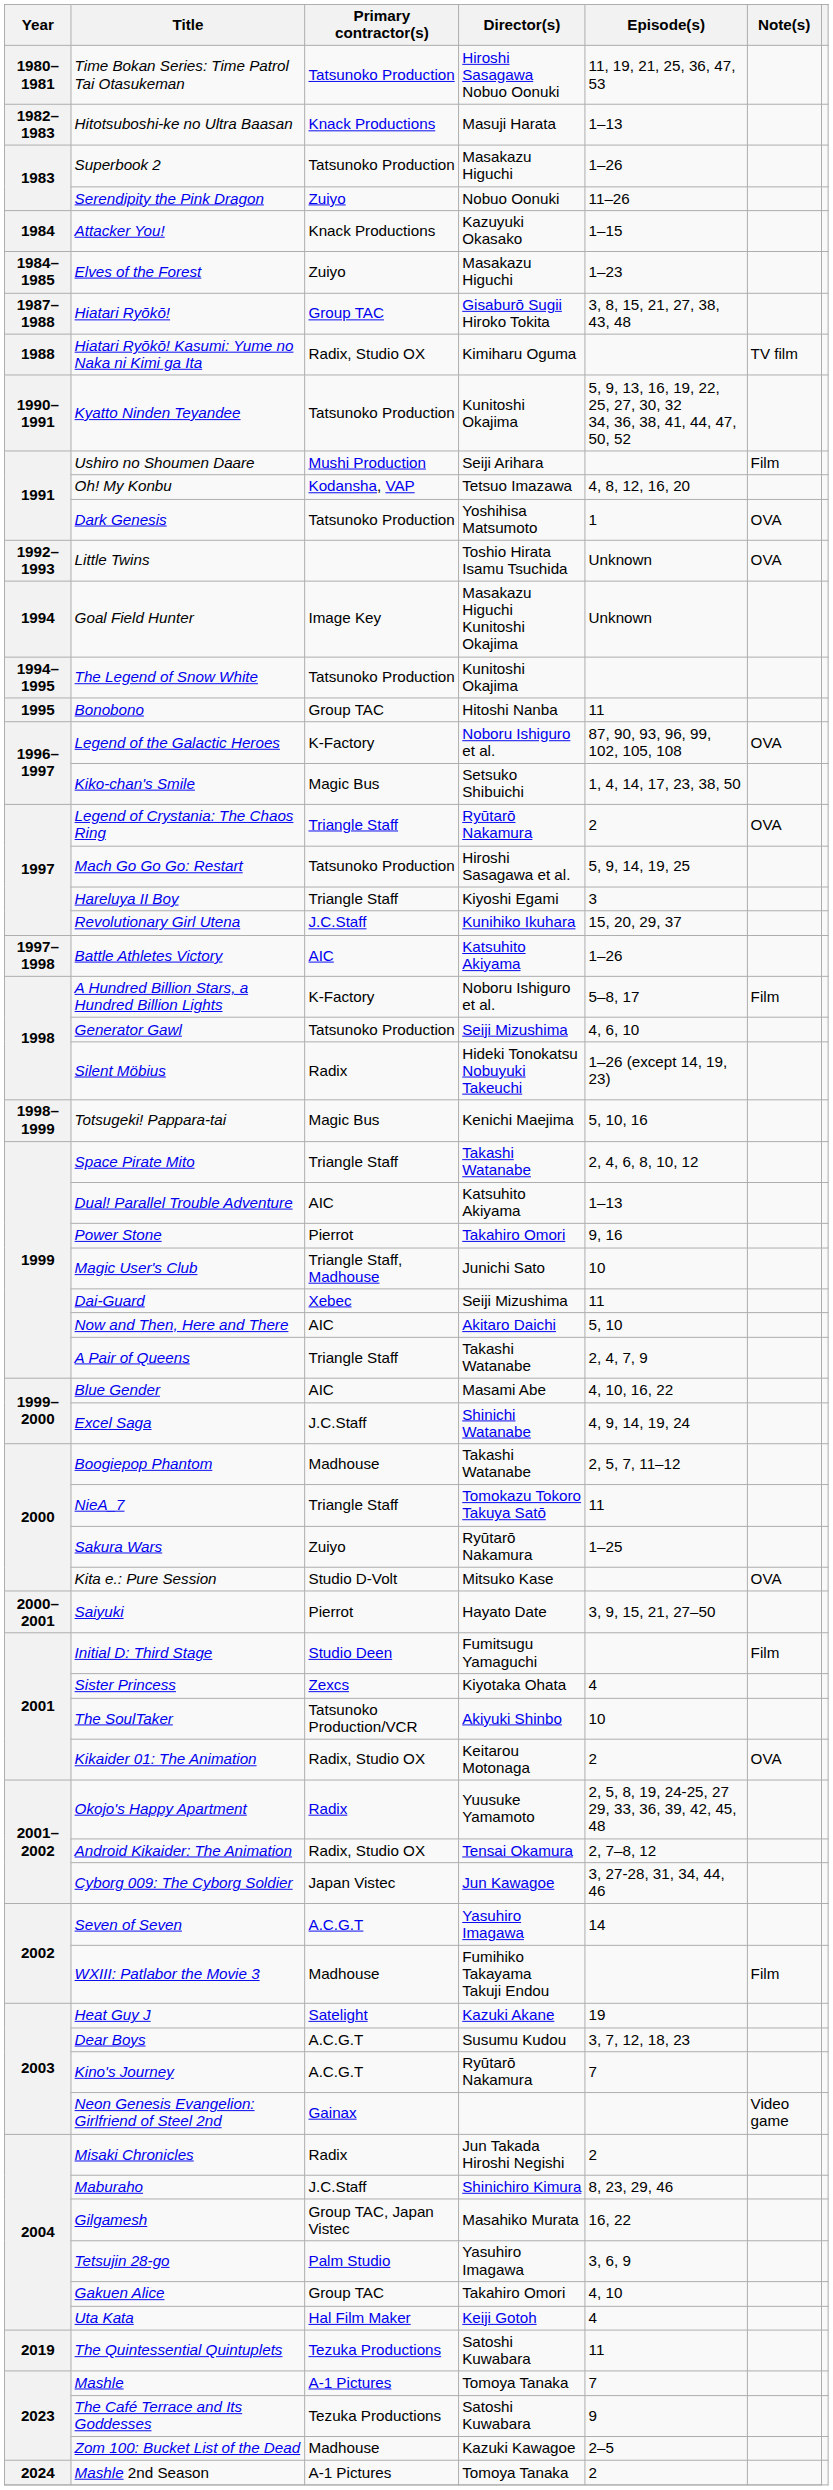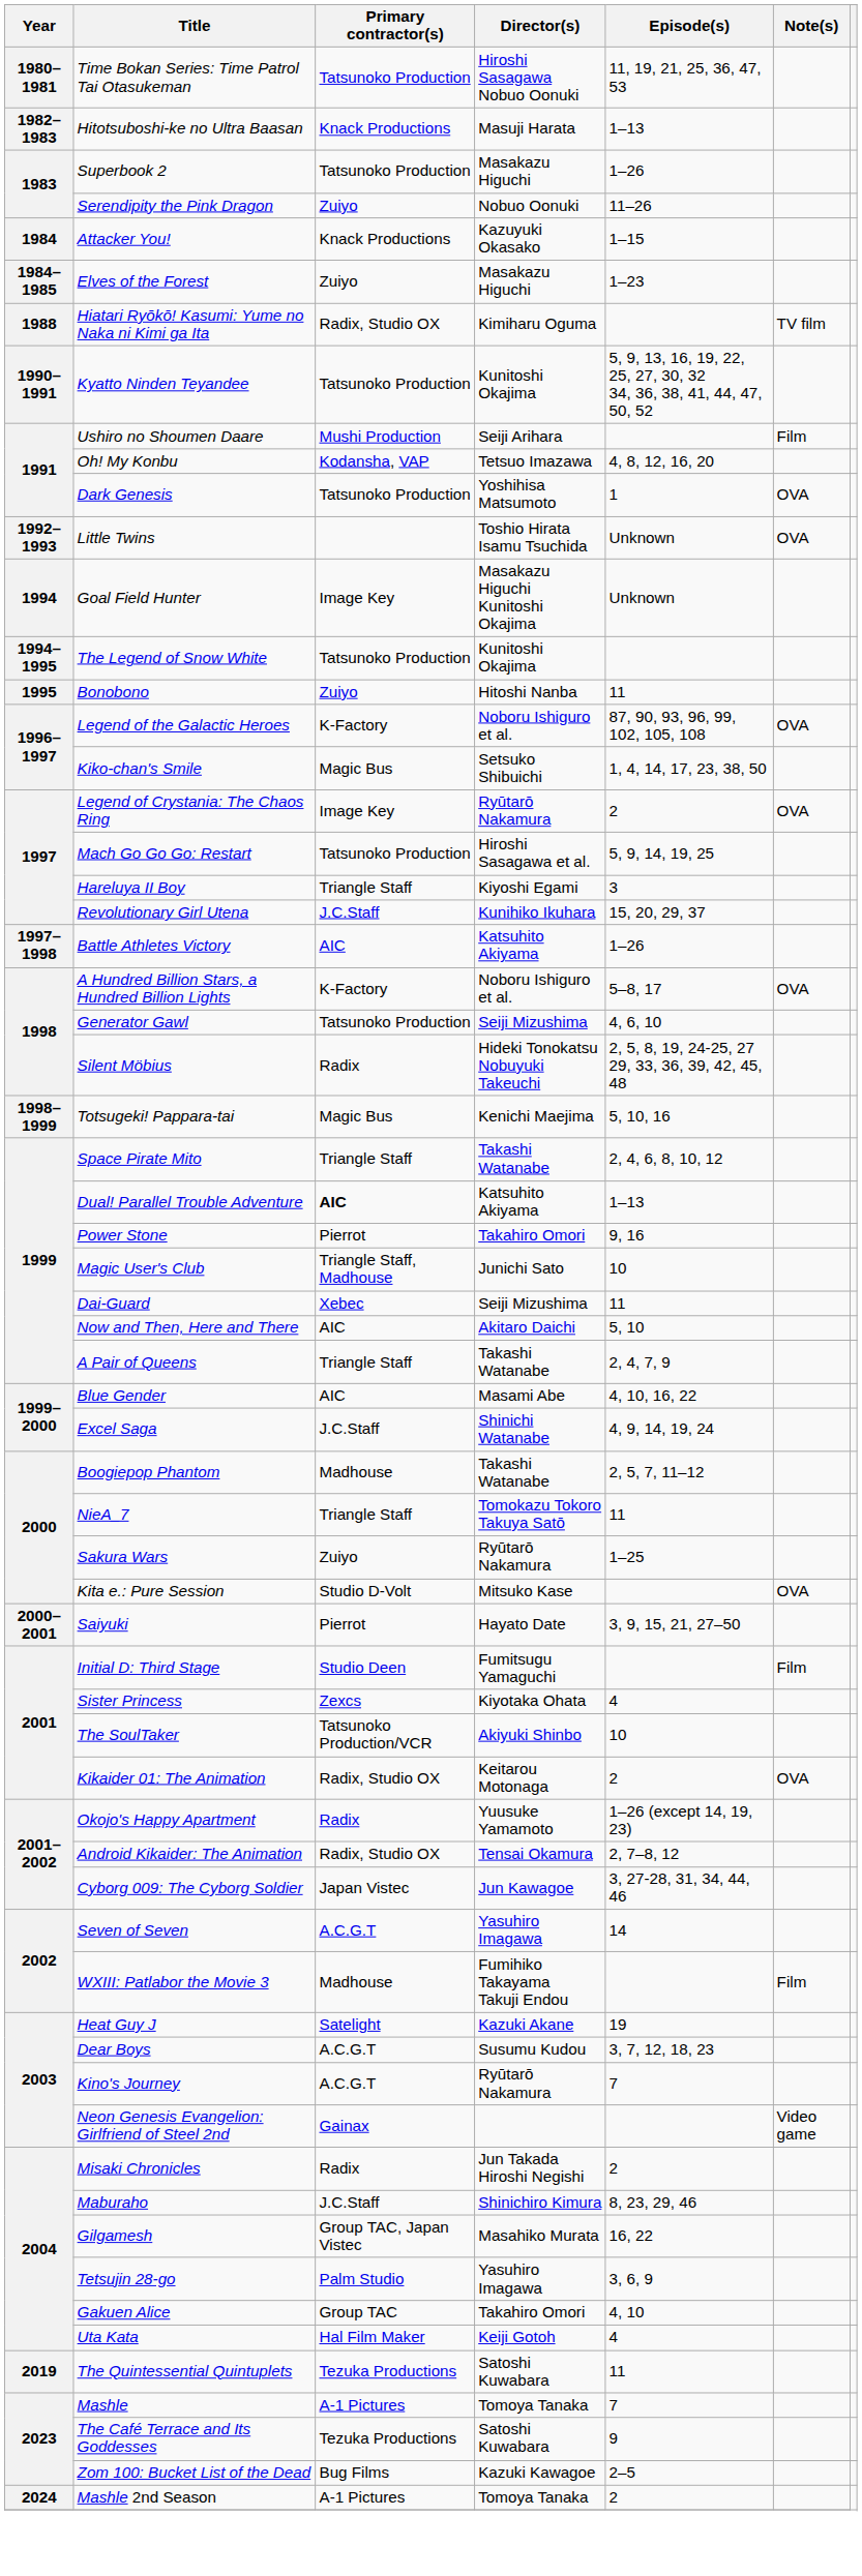- row: 1987–1988 | Hiatari Ryōkō! | Group TAC | Gisaburō Sugii Hiroko Tokita | 3, 8, 15, 21, 27, 38, 43, 48
Bonobono | Primary contractor(s): Group TAC -> Zuiyo
Legend of Crystania: The Chaos Ring | Primary contractor(s): Triangle Staff -> Image Key
A Hundred Billion Stars, a Hundred Billion Lights | Note(s): Film -> OVA
Silent Möbius | Episode(s): 1–26 (except 14, 19, 23) -> 2, 5, 8, 19, 24-25, 27 29, 33, 36, 39, 42, 45, 48
Dual! Parallel Trouble Adventure | Primary contractor(s): normal -> bold
Okojo's Happy Apartment | Episode(s): 2, 5, 8, 19, 24-25, 27 29, 33, 36, 39, 42, 45, 48 -> 1–26 (except 14, 19, 23)
Zom 100: Bucket List of the Dead | Primary contractor(s): Madhouse -> Bug Films
